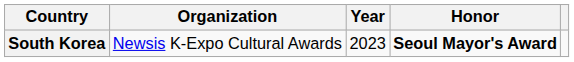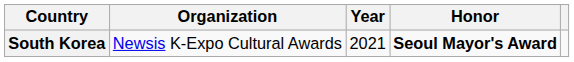South Korea | Year: 2023 -> 2021
